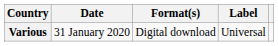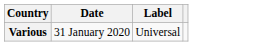- column: Format(s) | Digital download
